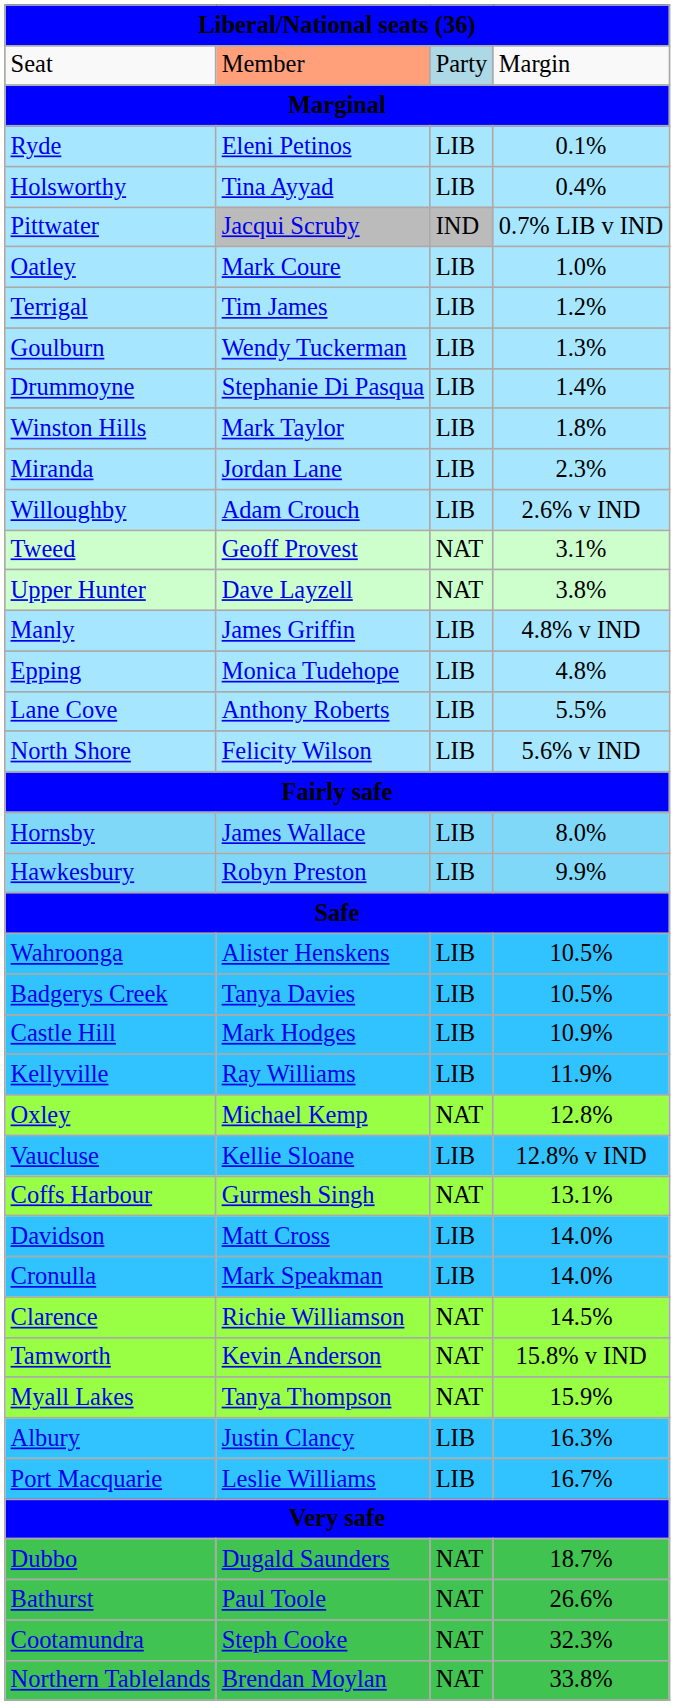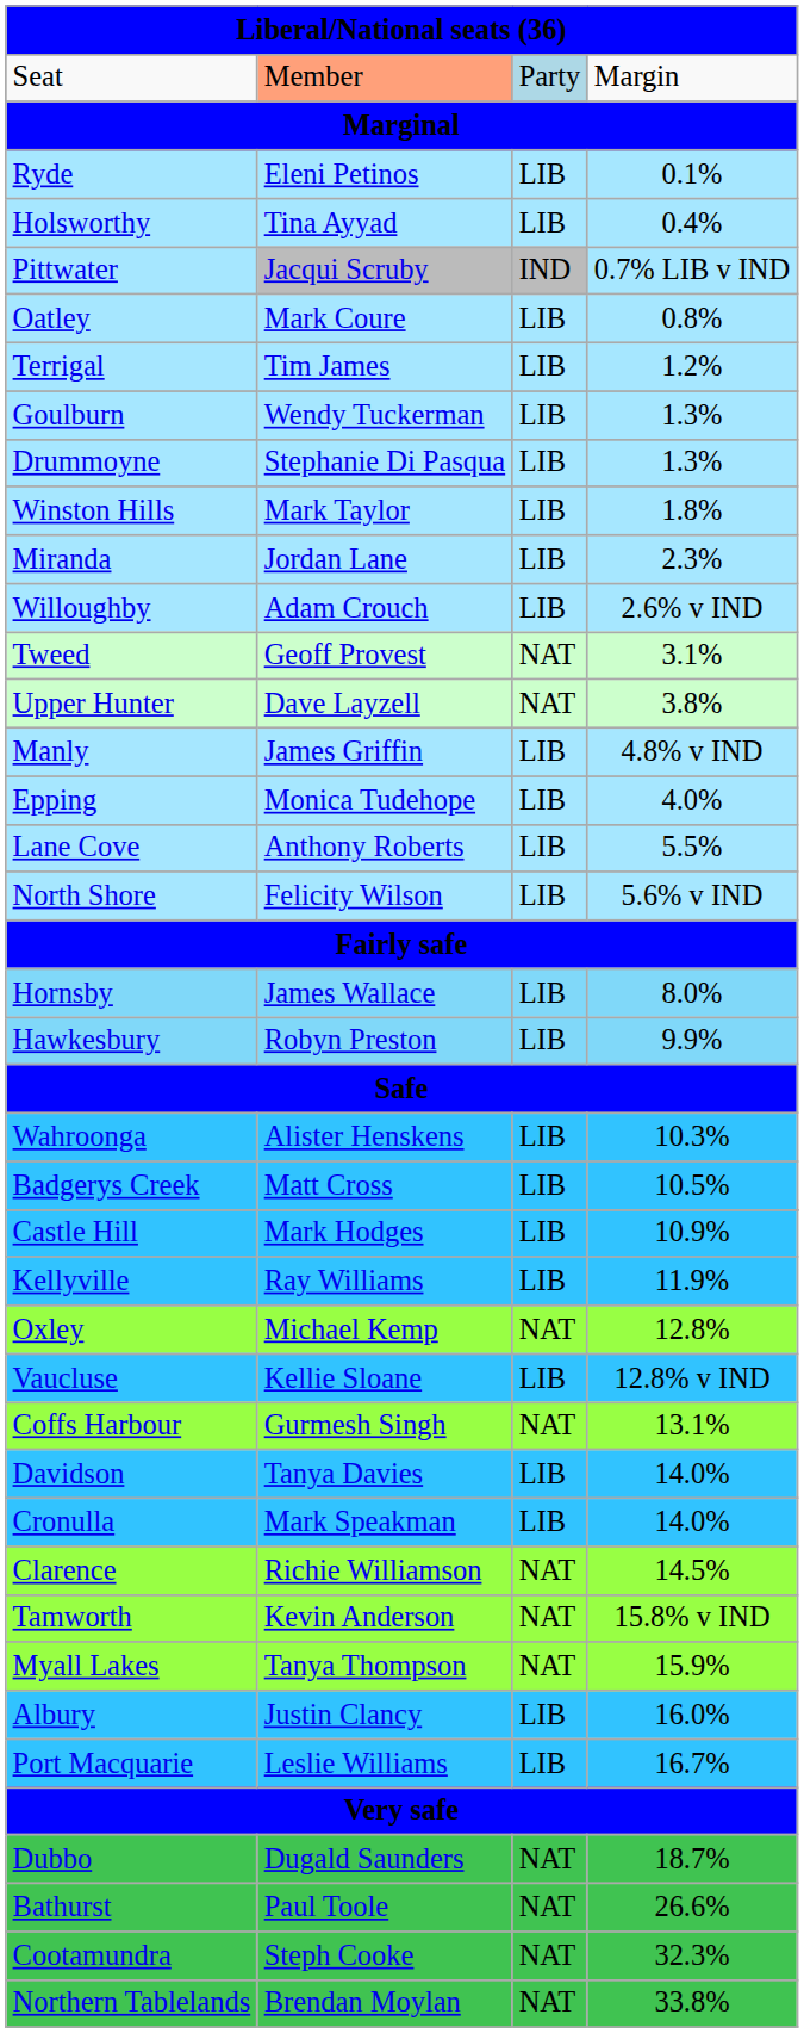Oatley | column 4: 1.0% -> 0.8%
Drummoyne | column 4: 1.4% -> 1.3%
Epping | column 4: 4.8% -> 4.0%
Wahroonga | column 4: 10.5% -> 10.3%
Badgerys Creek | column 2: Tanya Davies -> Matt Cross
Davidson | column 2: Matt Cross -> Tanya Davies
Albury | column 4: 16.3% -> 16.0%
